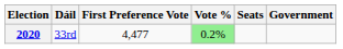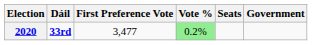2020 | Dáil: normal -> bold
2020 | First Preference Vote: 4,477 -> 3,477
